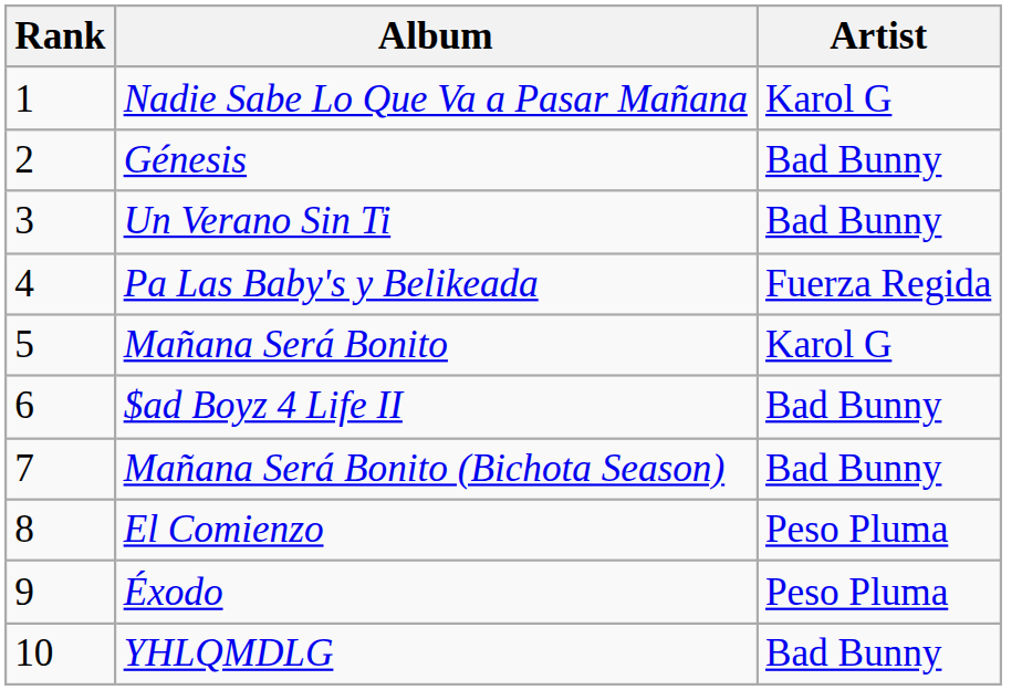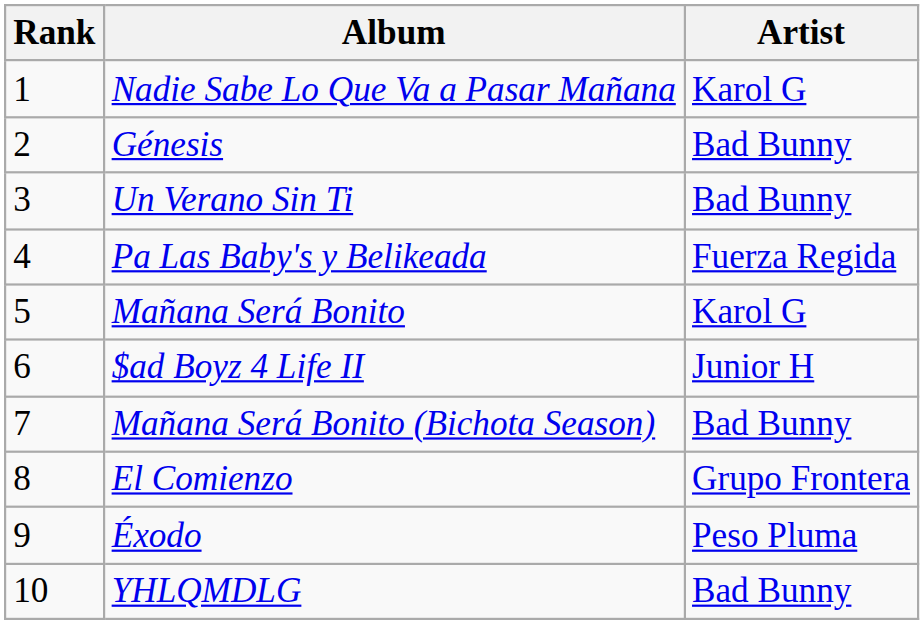$ad Boyz 4 Life II | Artist: Bad Bunny -> Junior H
El Comienzo | Artist: Peso Pluma -> Grupo Frontera
